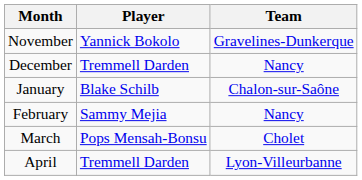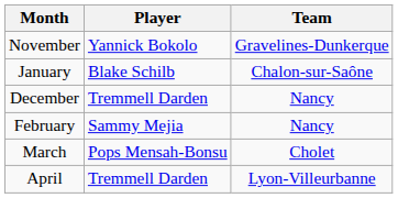rows swapped: December <-> January
